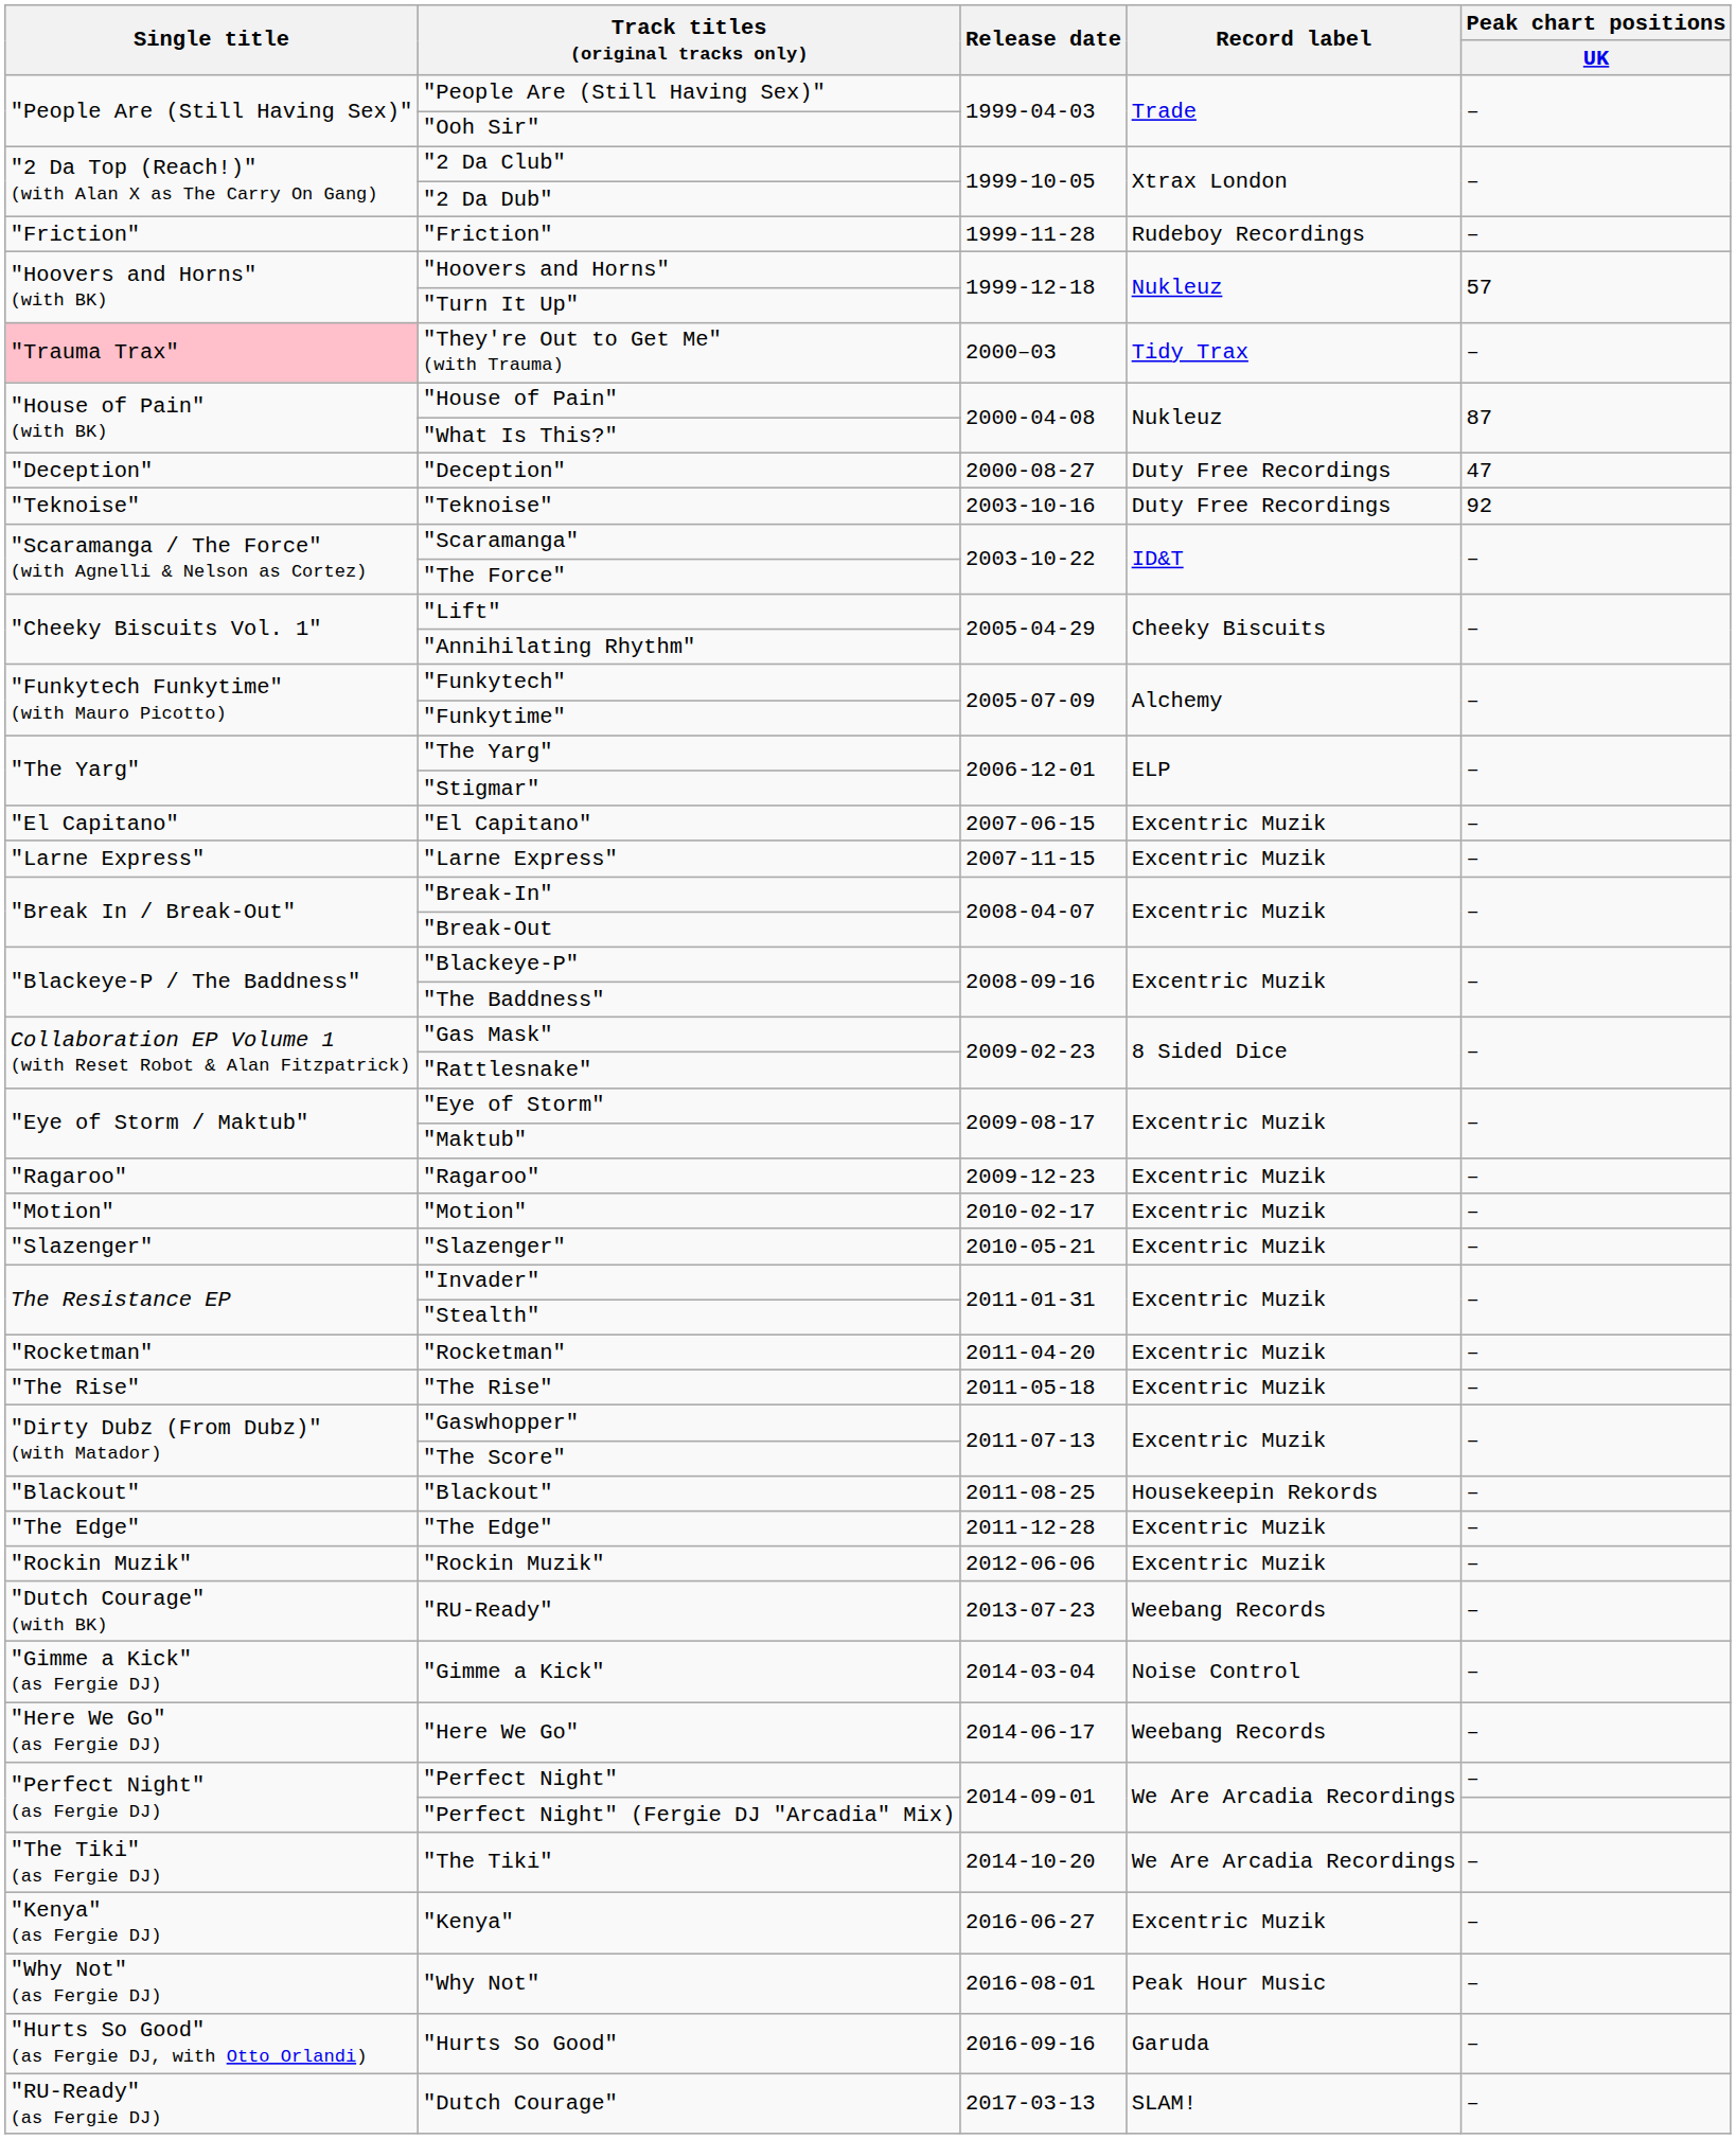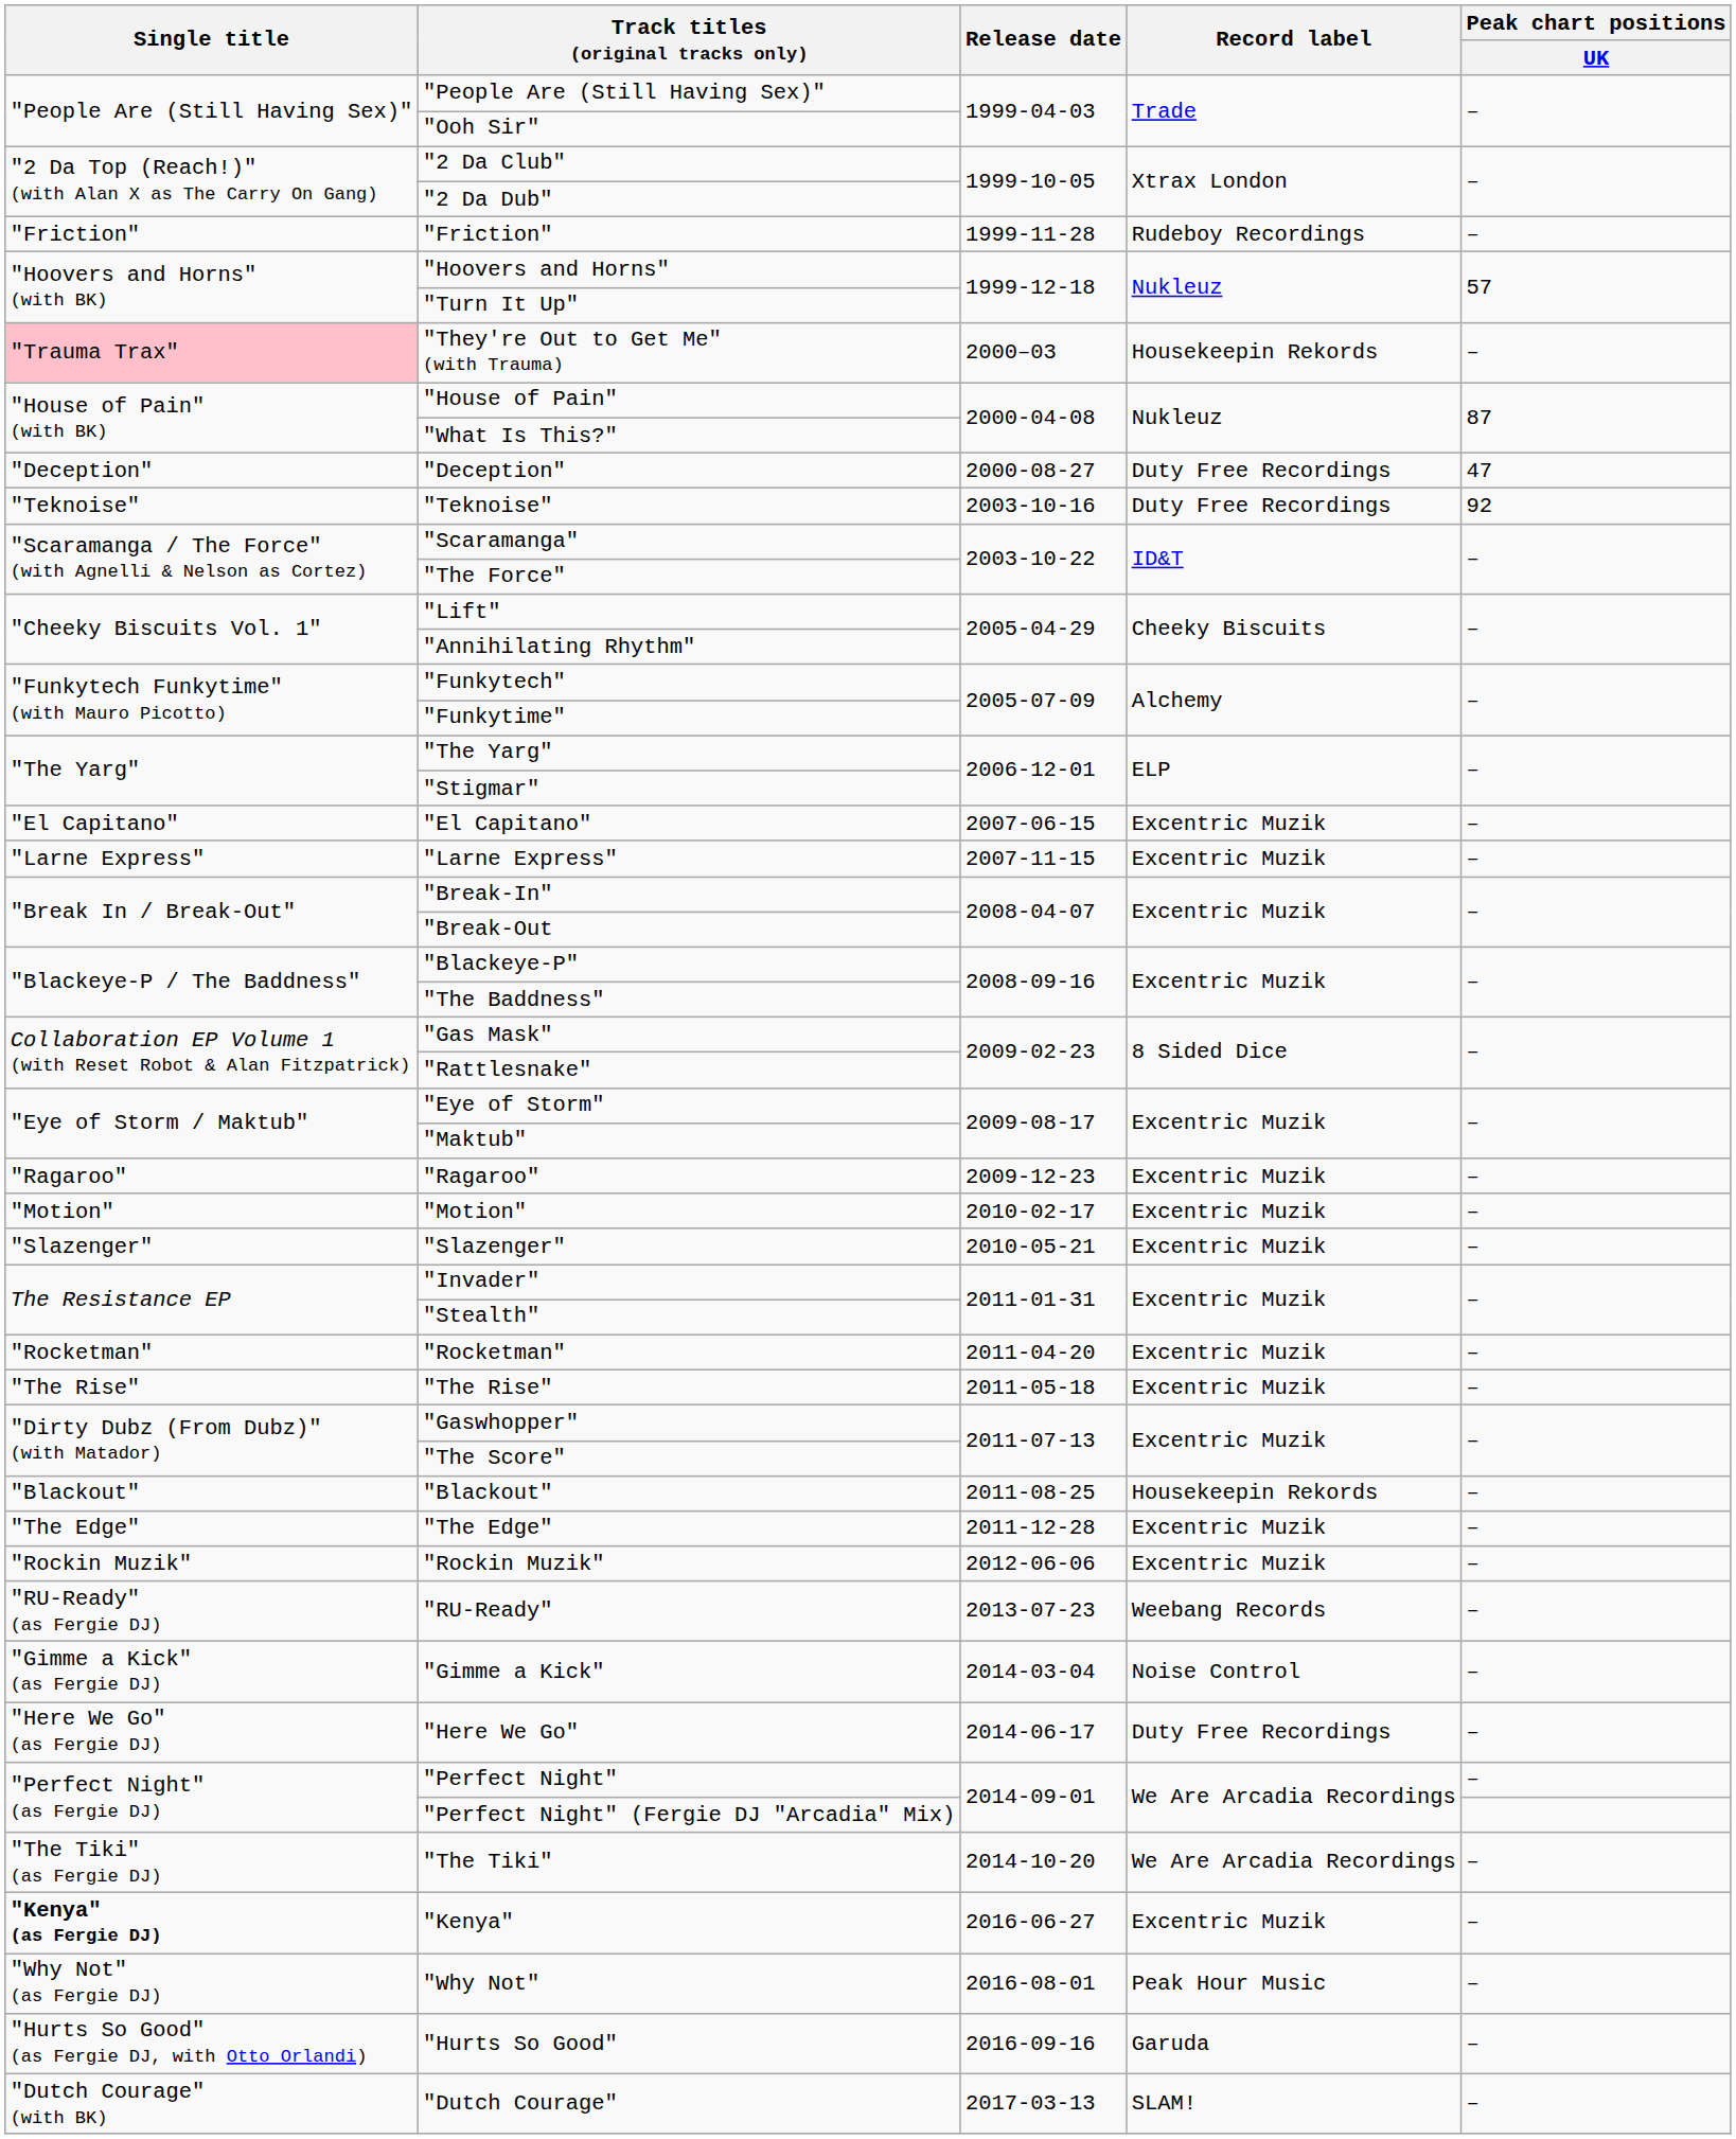"They're Out to Get Me" (with Trauma) | Record label: Tidy Trax -> Housekeepin Rekords
"RU-Ready" | Single title: "Dutch Courage" (with BK) -> "RU-Ready" (as Fergie DJ)
"Here We Go" | Record label: Weebang Records -> Duty Free Recordings
"Kenya" | Single title: normal -> bold
"Dutch Courage" | Single title: "RU-Ready" (as Fergie DJ) -> "Dutch Courage" (with BK)
